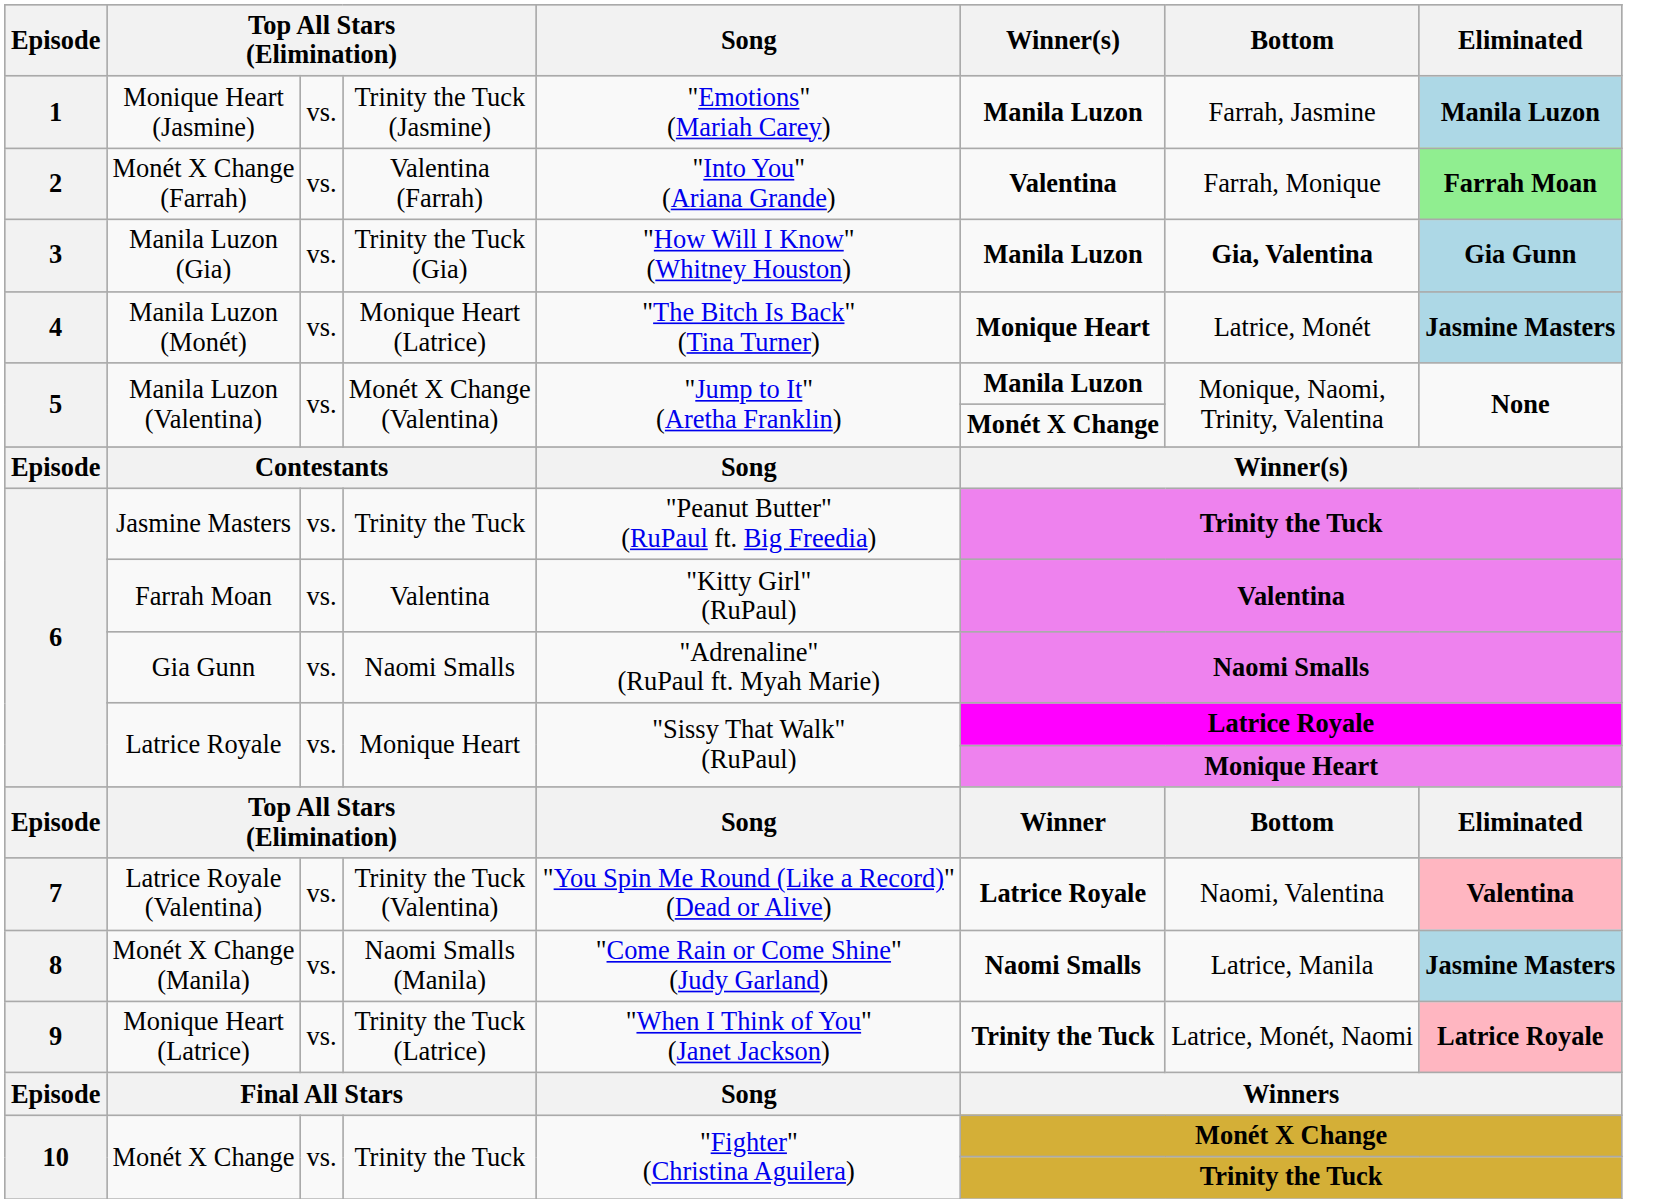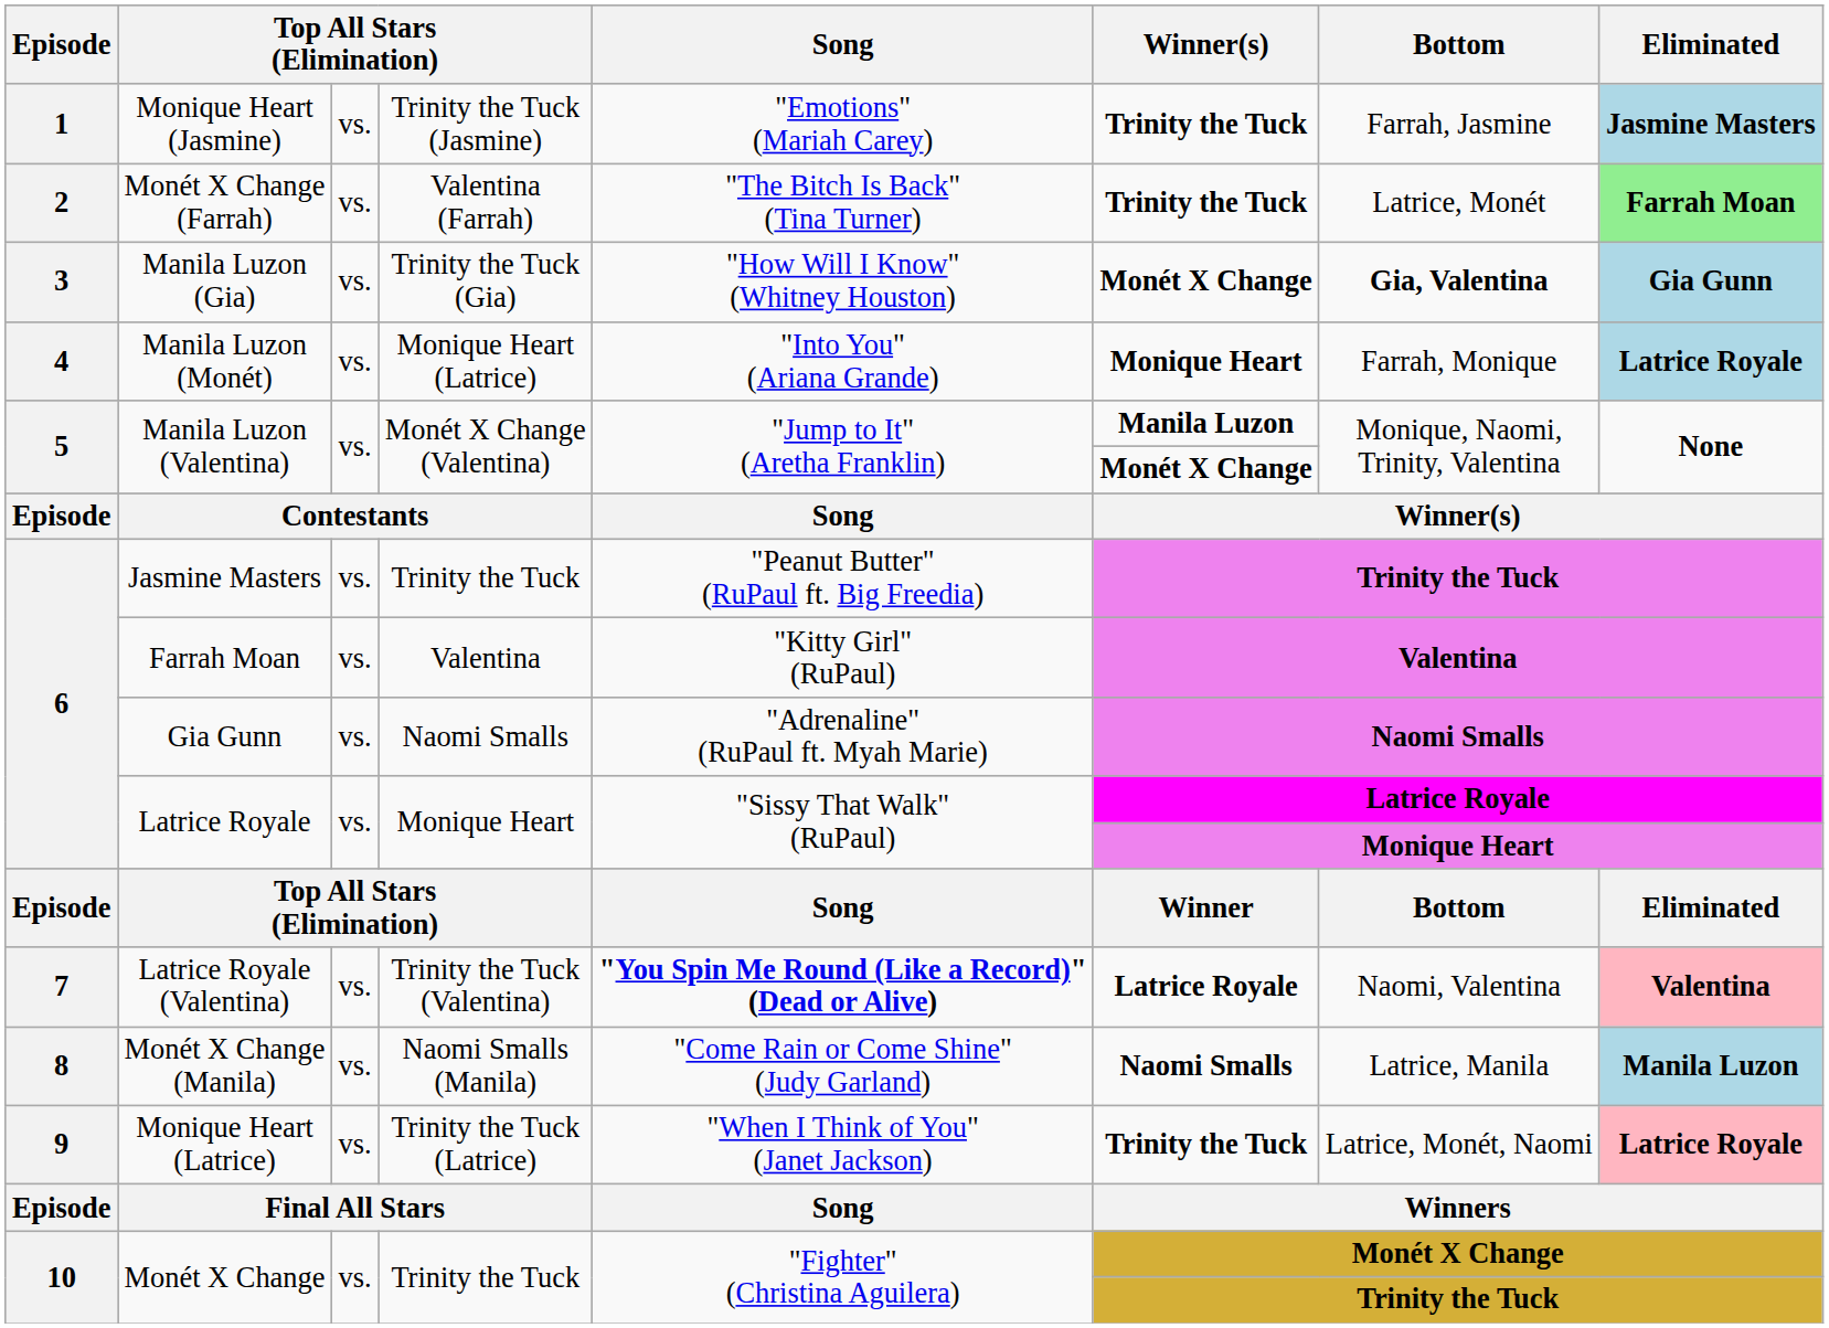Monique Heart (Jasmine) | Winner(s): Manila Luzon -> Trinity the Tuck
Monique Heart (Jasmine) | Eliminated: Manila Luzon -> Jasmine Masters
Monét X Change (Farrah) | Song: "Into You" (Ariana Grande) -> "The Bitch Is Back" (Tina Turner)
Monét X Change (Farrah) | Winner(s): Valentina -> Trinity the Tuck
Monét X Change (Farrah) | Bottom: Farrah, Monique -> Latrice, Monét
Manila Luzon (Gia) | Winner(s): Manila Luzon -> Monét X Change
Manila Luzon (Monét) | Song: "The Bitch Is Back" (Tina Turner) -> "Into You" (Ariana Grande)
Manila Luzon (Monét) | Bottom: Latrice, Monét -> Farrah, Monique
Manila Luzon (Monét) | Eliminated: Jasmine Masters -> Latrice Royale
Latrice Royale (Valentina) | Song: normal -> bold
Monét X Change (Manila) | Eliminated: Jasmine Masters -> Manila Luzon
